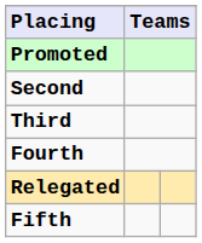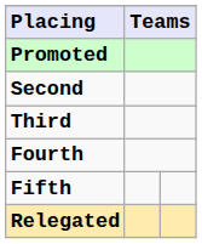rows swapped: Fifth <-> Relegated
